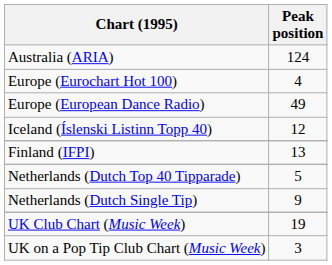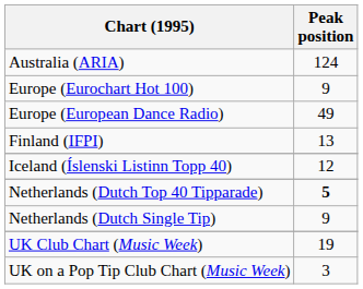Europe (Eurochart Hot 100) | Peak position: 4 -> 9
rows swapped: Finland (IFPI) <-> Iceland (Íslenski Listinn Topp 40)
Netherlands (Dutch Top 40 Tipparade) | Peak position: normal -> bold
